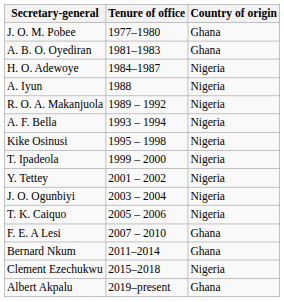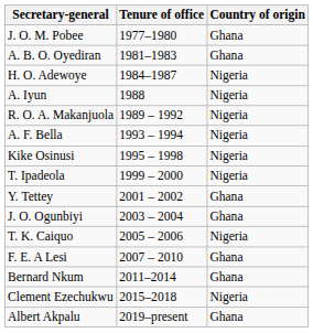Y. Tettey | Country of origin: Nigeria -> Ghana
J. O. Ogunbiyi | Country of origin: Nigeria -> Ghana
